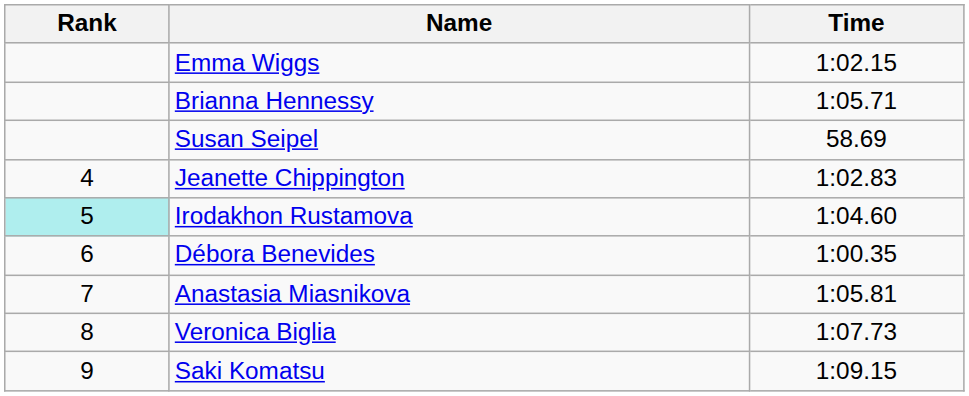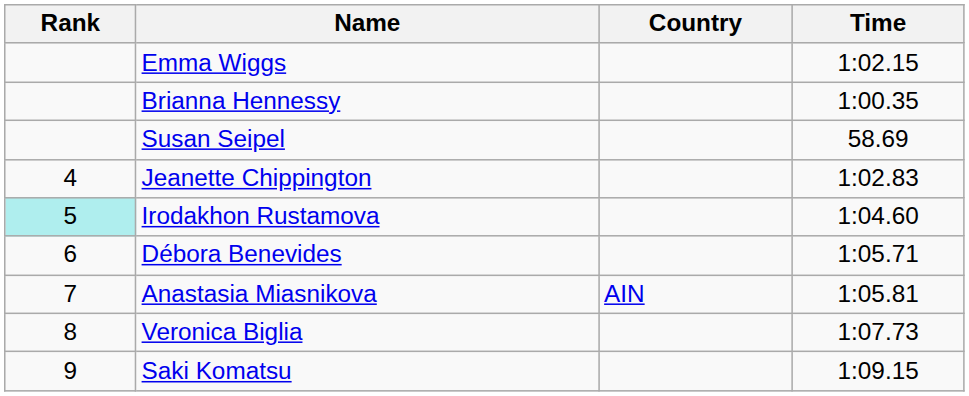+ column: Country | AIN
Brianna Hennessy | Time: 1:05.71 -> 1:00.35
Débora Benevides | Time: 1:00.35 -> 1:05.71
